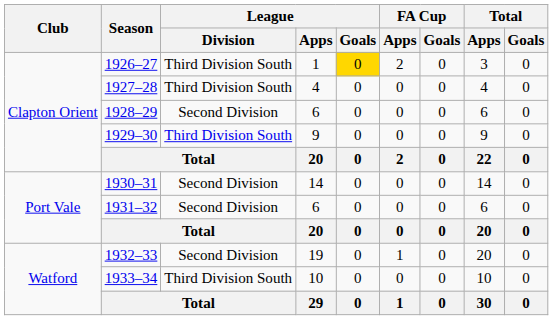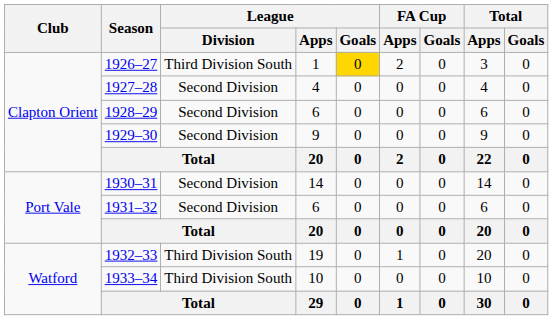1927–28 | League / Division: Third Division South -> Second Division
1929–30 | League / Division: Third Division South -> Second Division
1932–33 | League / Division: Second Division -> Third Division South
